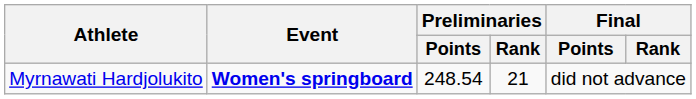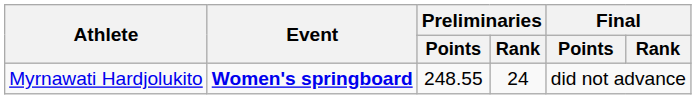Myrnawati Hardjolukito | Preliminaries / Points: 248.54 -> 248.55
Myrnawati Hardjolukito | Preliminaries / Rank: 21 -> 24
